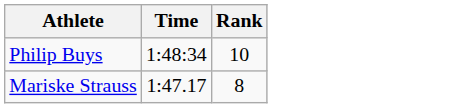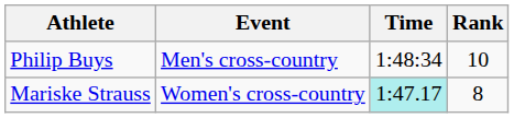+ column: Event | Men's cross-country | Women's cross-country
Mariske Strauss | Time: no background -> paleturquoise background
